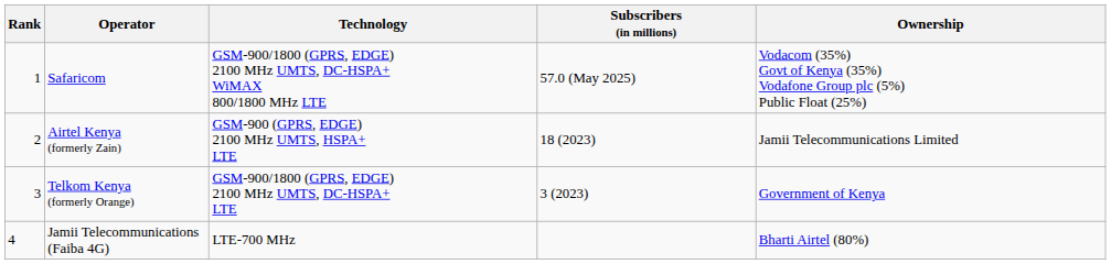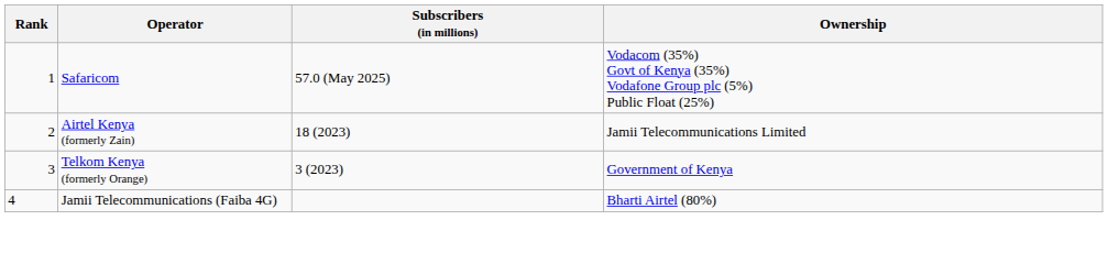- column: Technology | GSM-900/1800 (GPRS, EDGE) 2100 MHz UMTS, DC-HSPA+ WiMAX 800/1800 MHz LTE | GSM-900 (GPRS, EDGE) 2100 MHz UMTS, HSPA+ LTE | GSM-900/1800 (GPRS, EDGE) 2100 MHz UMTS, DC-HSPA+ LTE | LTE-700 MHz
